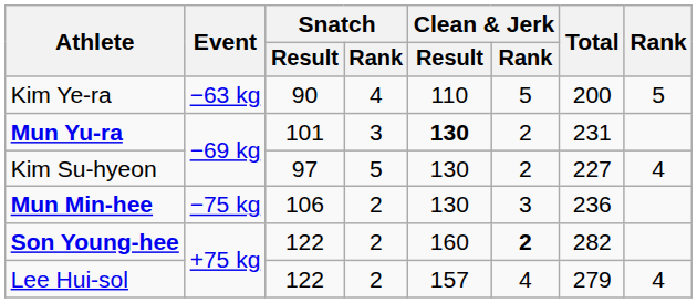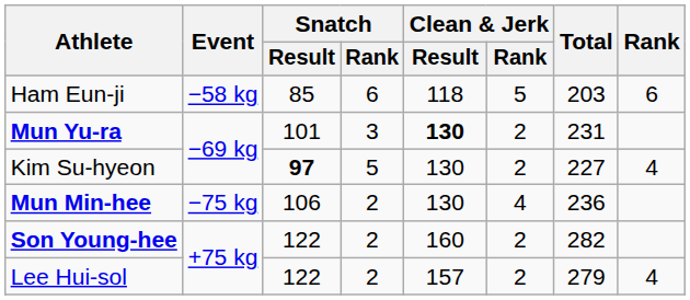+ row: Ham Eun-ji | −58 kg | 85 | 6 | 118 | 5 | 203 | 6
- row: Kim Ye-ra | −63 kg | 90 | 4 | 110 | 5 | 200 | 5
Kim Su-hyeon | Snatch / Result: normal -> bold
Mun Min-hee | Clean & Jerk / Rank: 3 -> 4
Son Young-hee | Clean & Jerk / Rank: bold -> normal
Lee Hui-sol | Clean & Jerk / Rank: 4 -> 2
